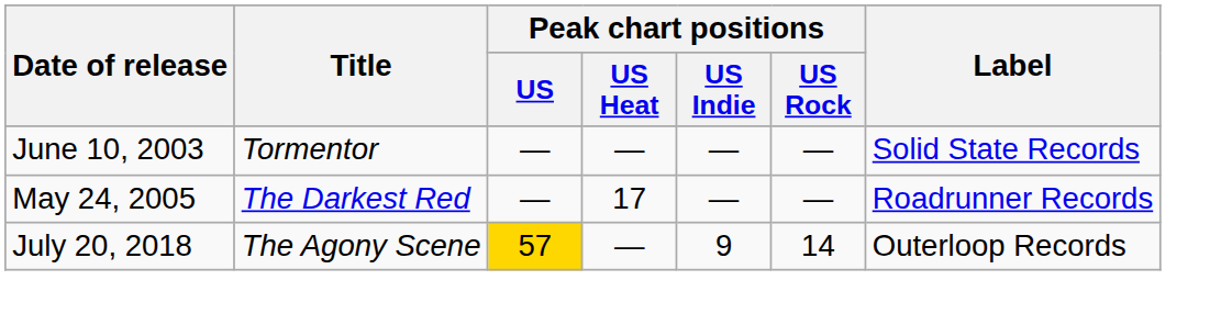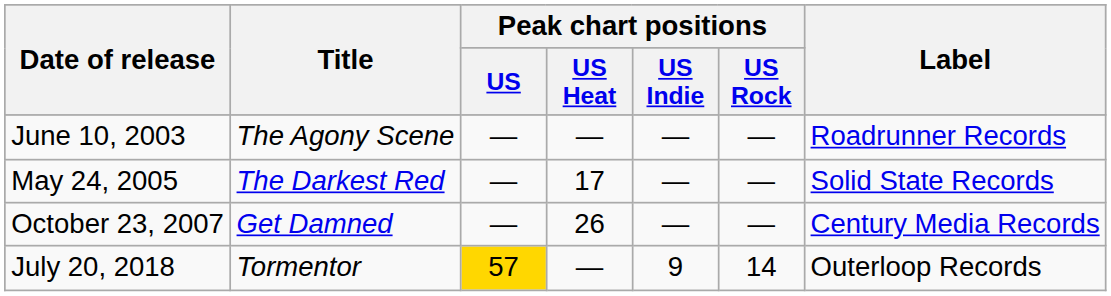June 10, 2003 | Title: Tormentor -> The Agony Scene
June 10, 2003 | Label: Solid State Records -> Roadrunner Records
May 24, 2005 | Label: Roadrunner Records -> Solid State Records
+ row: October 23, 2007 | Get Damned | — | 26 | — | — | Century Media Records
July 20, 2018 | Title: The Agony Scene -> Tormentor
